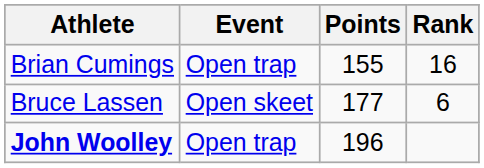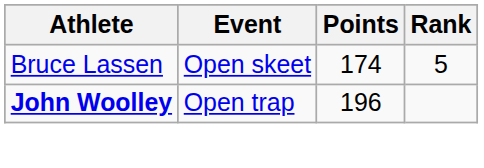- row: Brian Cumings | Open trap | 155 | 16
Bruce Lassen | Points: 177 -> 174
Bruce Lassen | Rank: 6 -> 5
